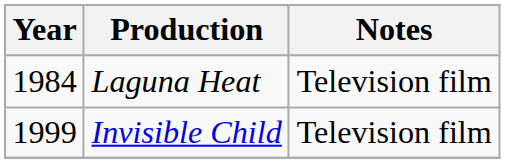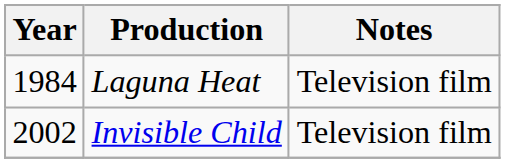Invisible Child | Year: 1999 -> 2002
